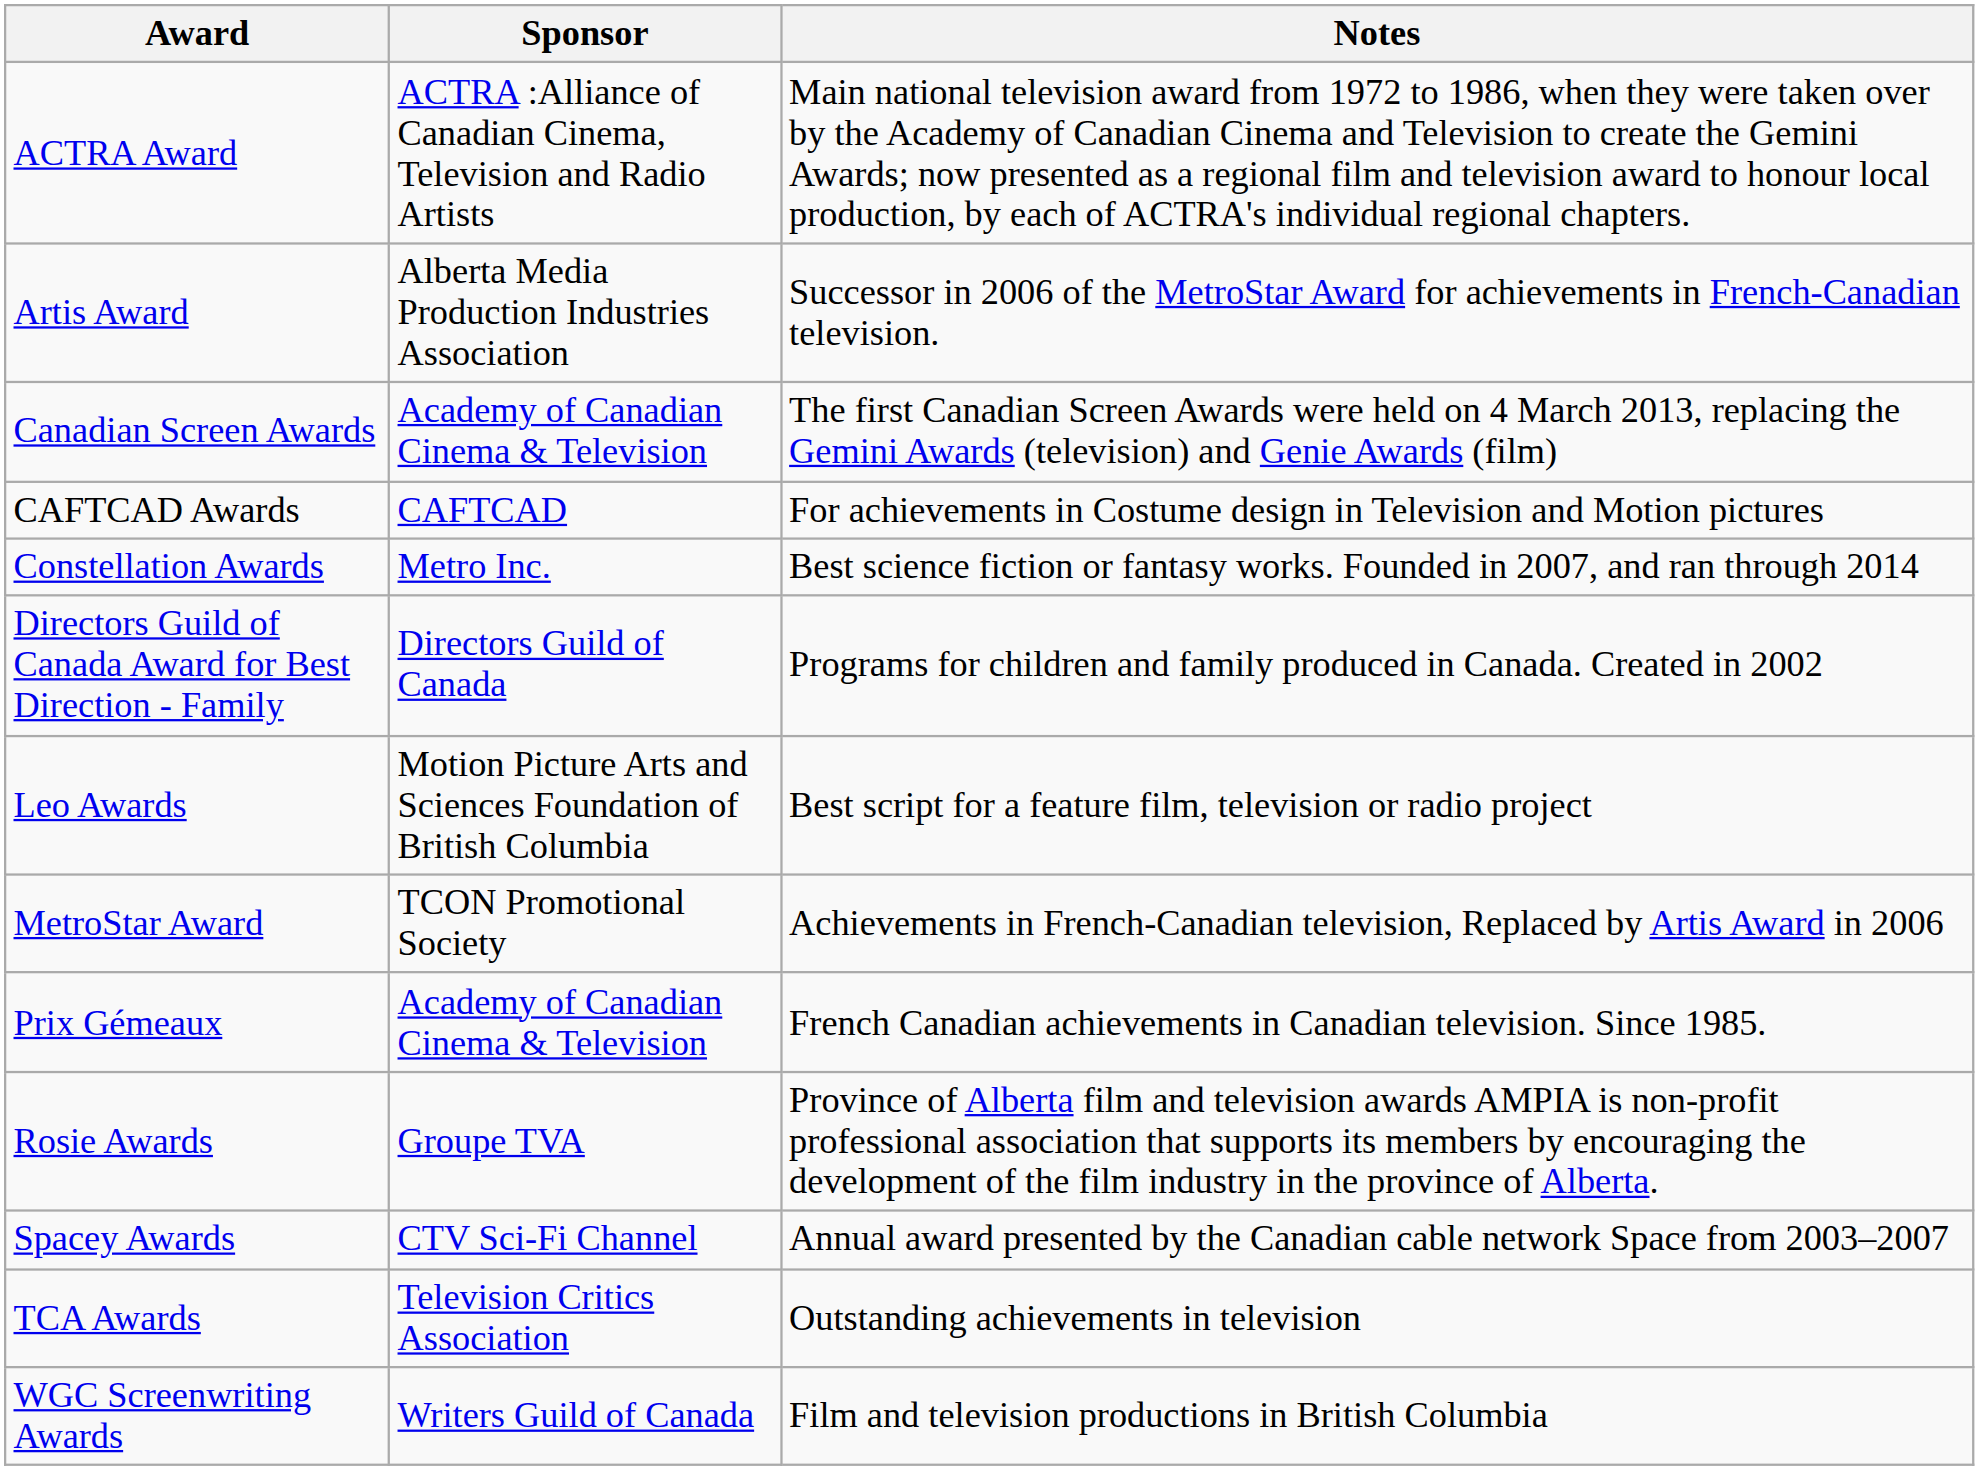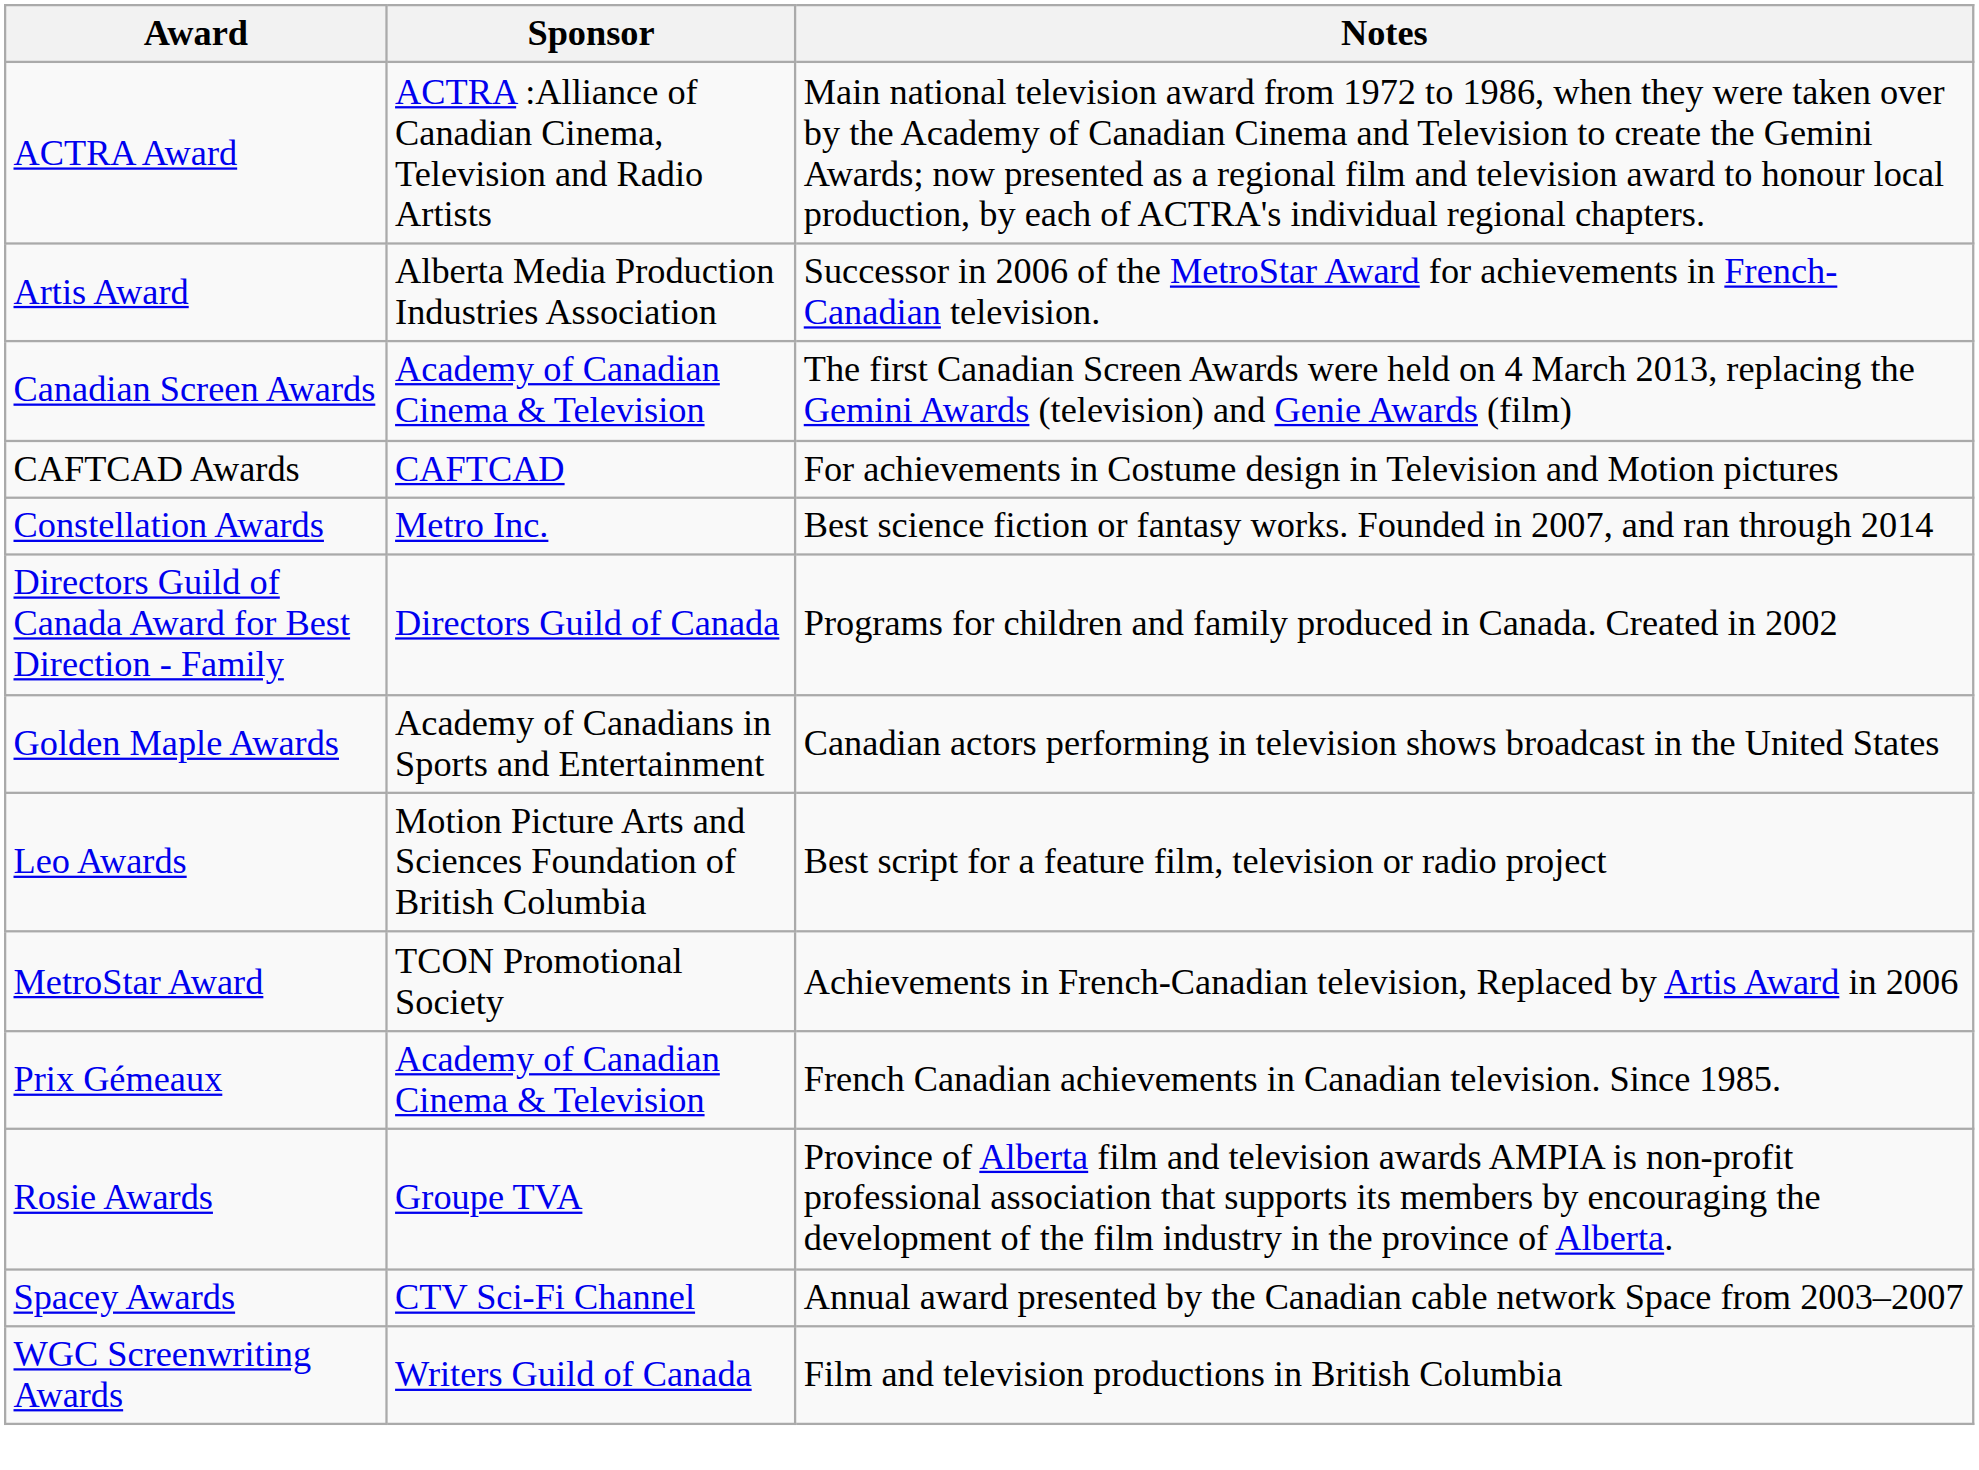+ row: Golden Maple Awards | Academy of Canadians in Sports and Entertainment | Canadian actors performing in television shows broadcast in the United States
- row: TCA Awards | Television Critics Association | Outstanding achievements in television
